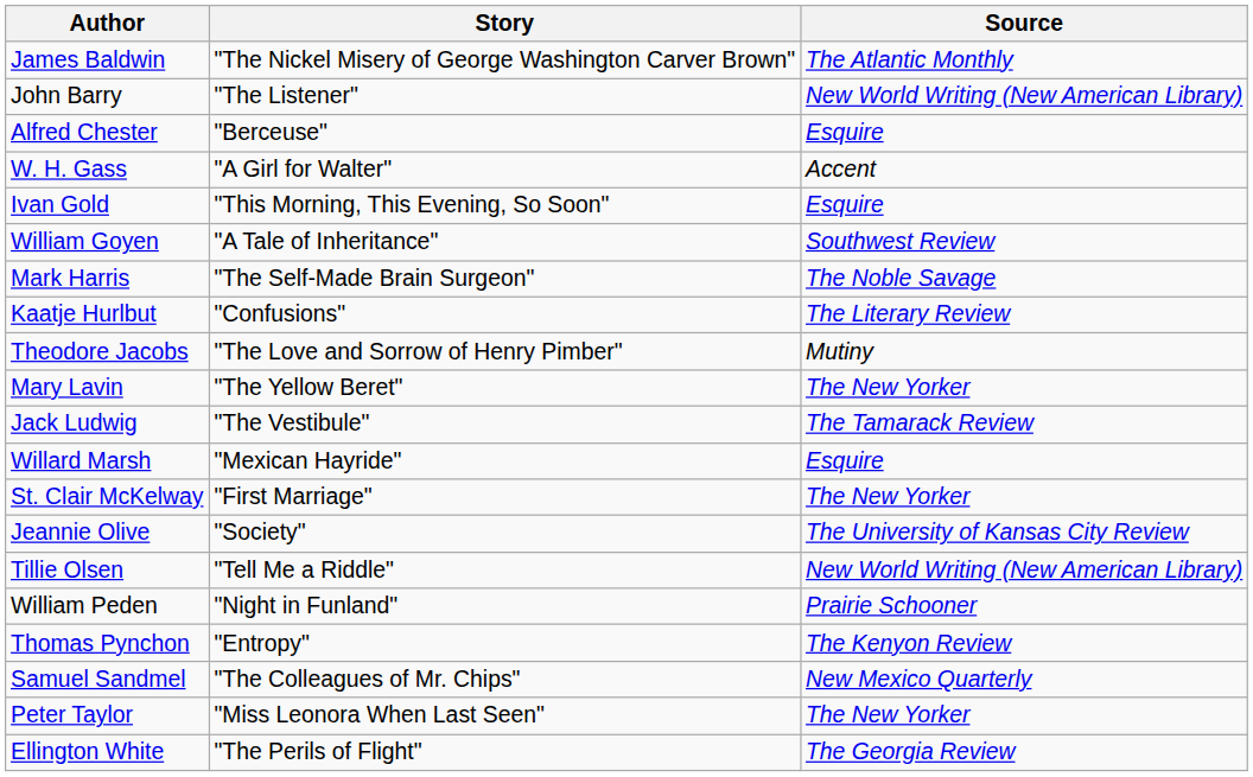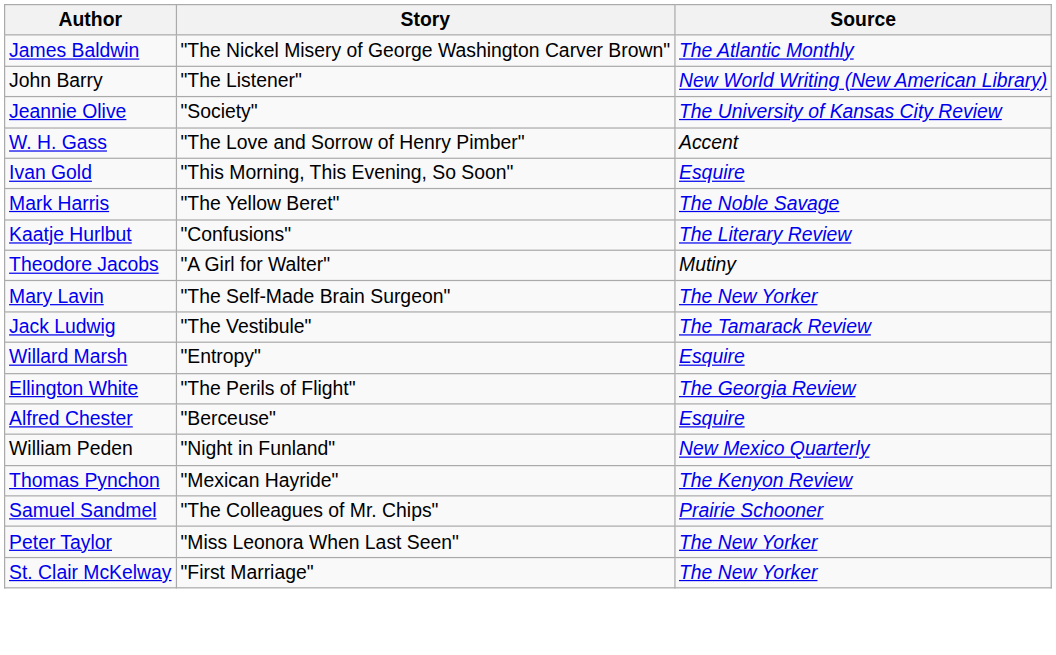rows swapped: Alfred Chester <-> Jeannie Olive
W. H. Gass | Story: "A Girl for Walter" -> "The Love and Sorrow of Henry Pimber"
- row: William Goyen | "A Tale of Inheritance" | Southwest Review
Mark Harris | Story: "The Self-Made Brain Surgeon" -> "The Yellow Beret"
Theodore Jacobs | Story: "The Love and Sorrow of Henry Pimber" -> "A Girl for Walter"
Mary Lavin | Story: "The Yellow Beret" -> "The Self-Made Brain Surgeon"
Willard Marsh | Story: "Mexican Hayride" -> "Entropy"
rows swapped: St. Clair McKelway <-> Ellington White
- row: Tillie Olsen | "Tell Me a Riddle" | New World Writing (New American Library)
William Peden | Source: Prairie Schooner -> New Mexico Quarterly
Thomas Pynchon | Story: "Entropy" -> "Mexican Hayride"
Samuel Sandmel | Source: New Mexico Quarterly -> Prairie Schooner
